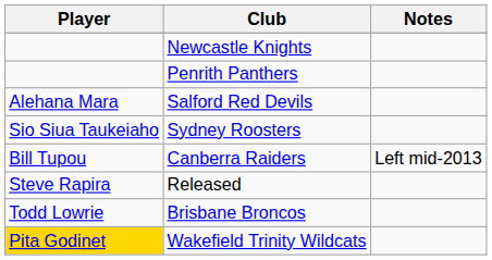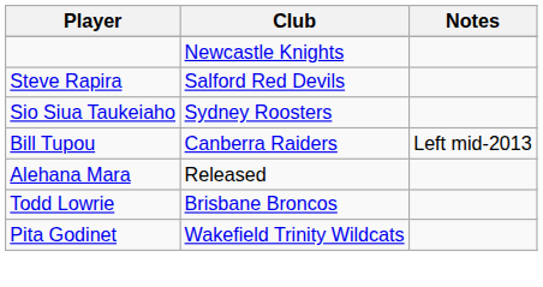- row: Penrith Panthers
Salford Red Devils | Player: Alehana Mara -> Steve Rapira
Released | Player: Steve Rapira -> Alehana Mara
Wakefield Trinity Wildcats | Player: gold background -> no background
